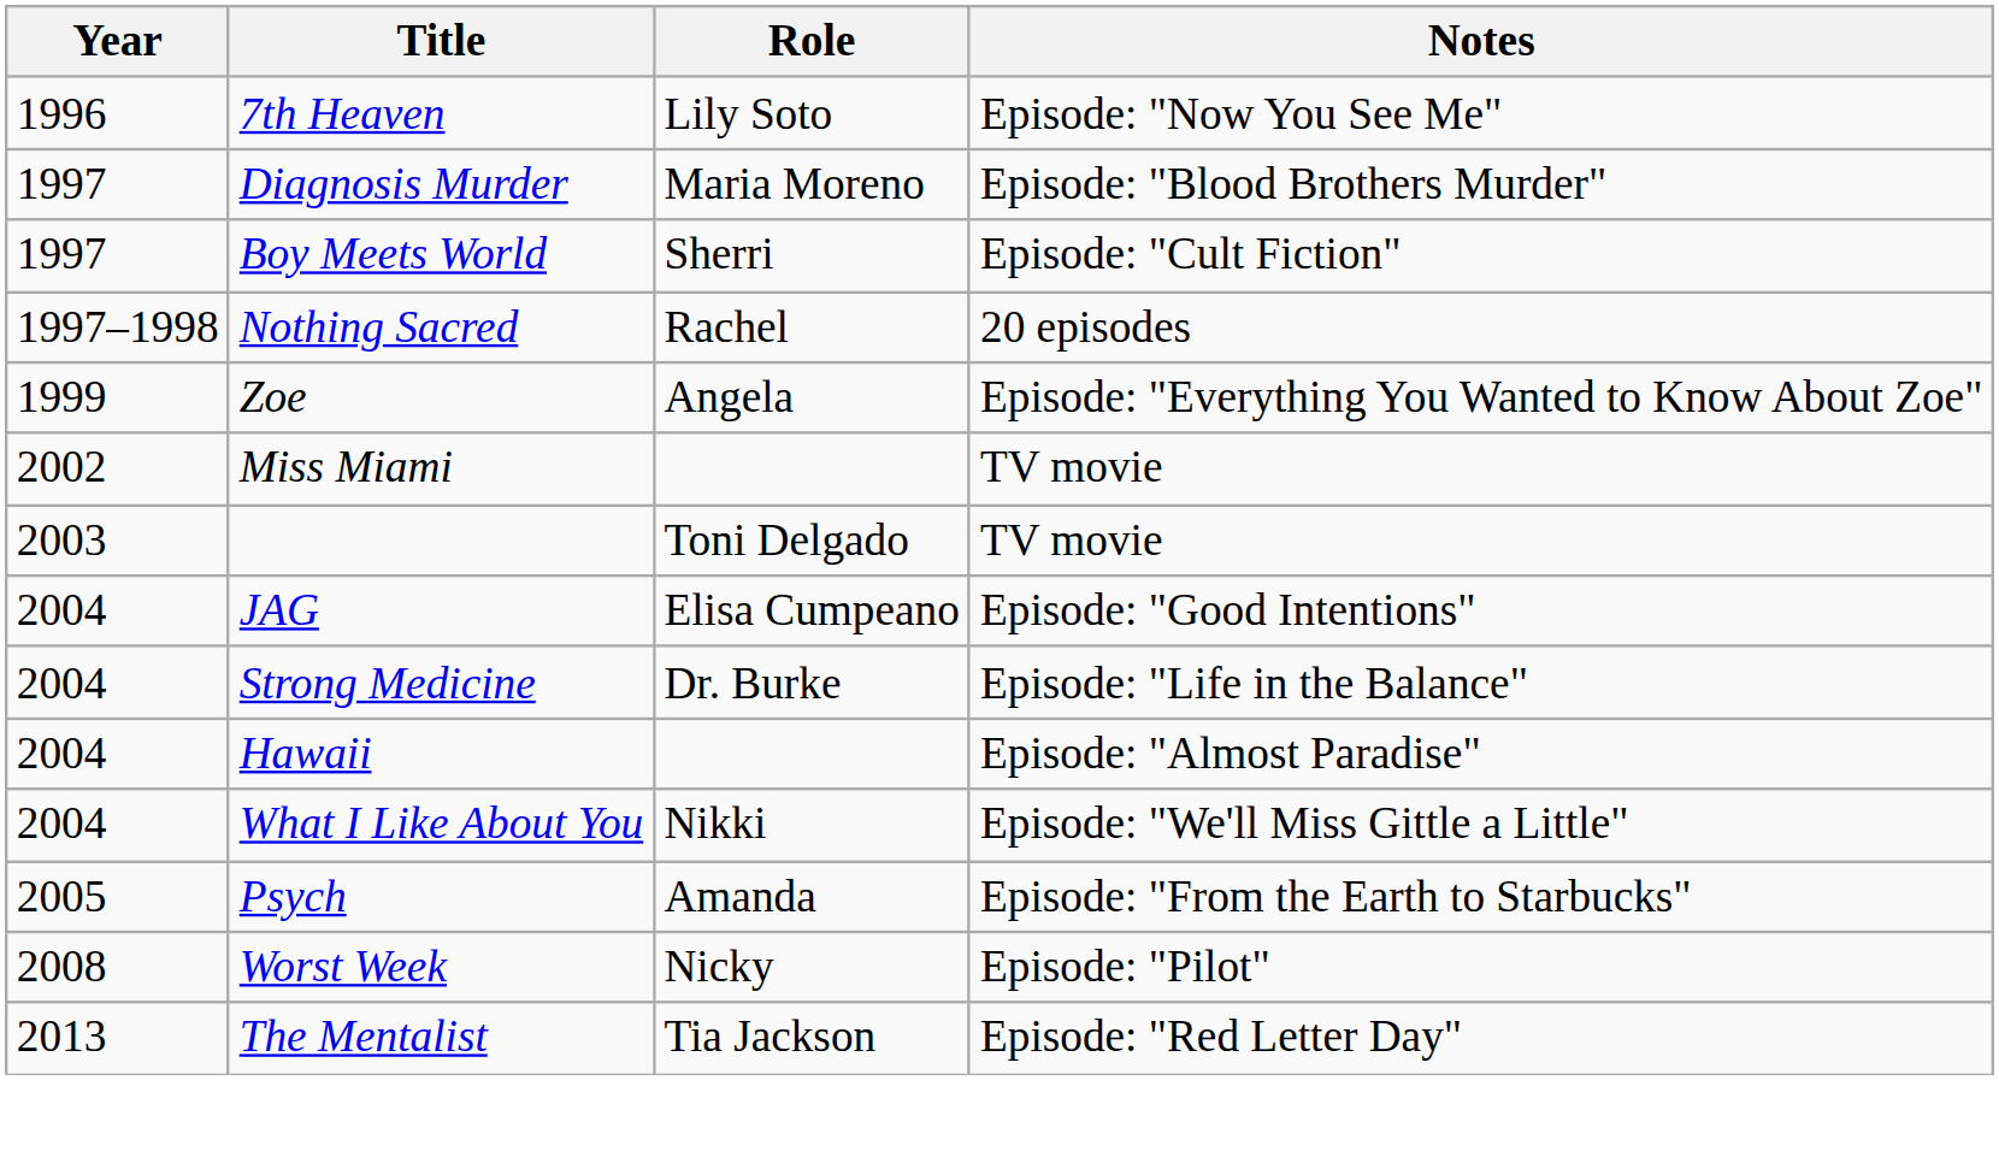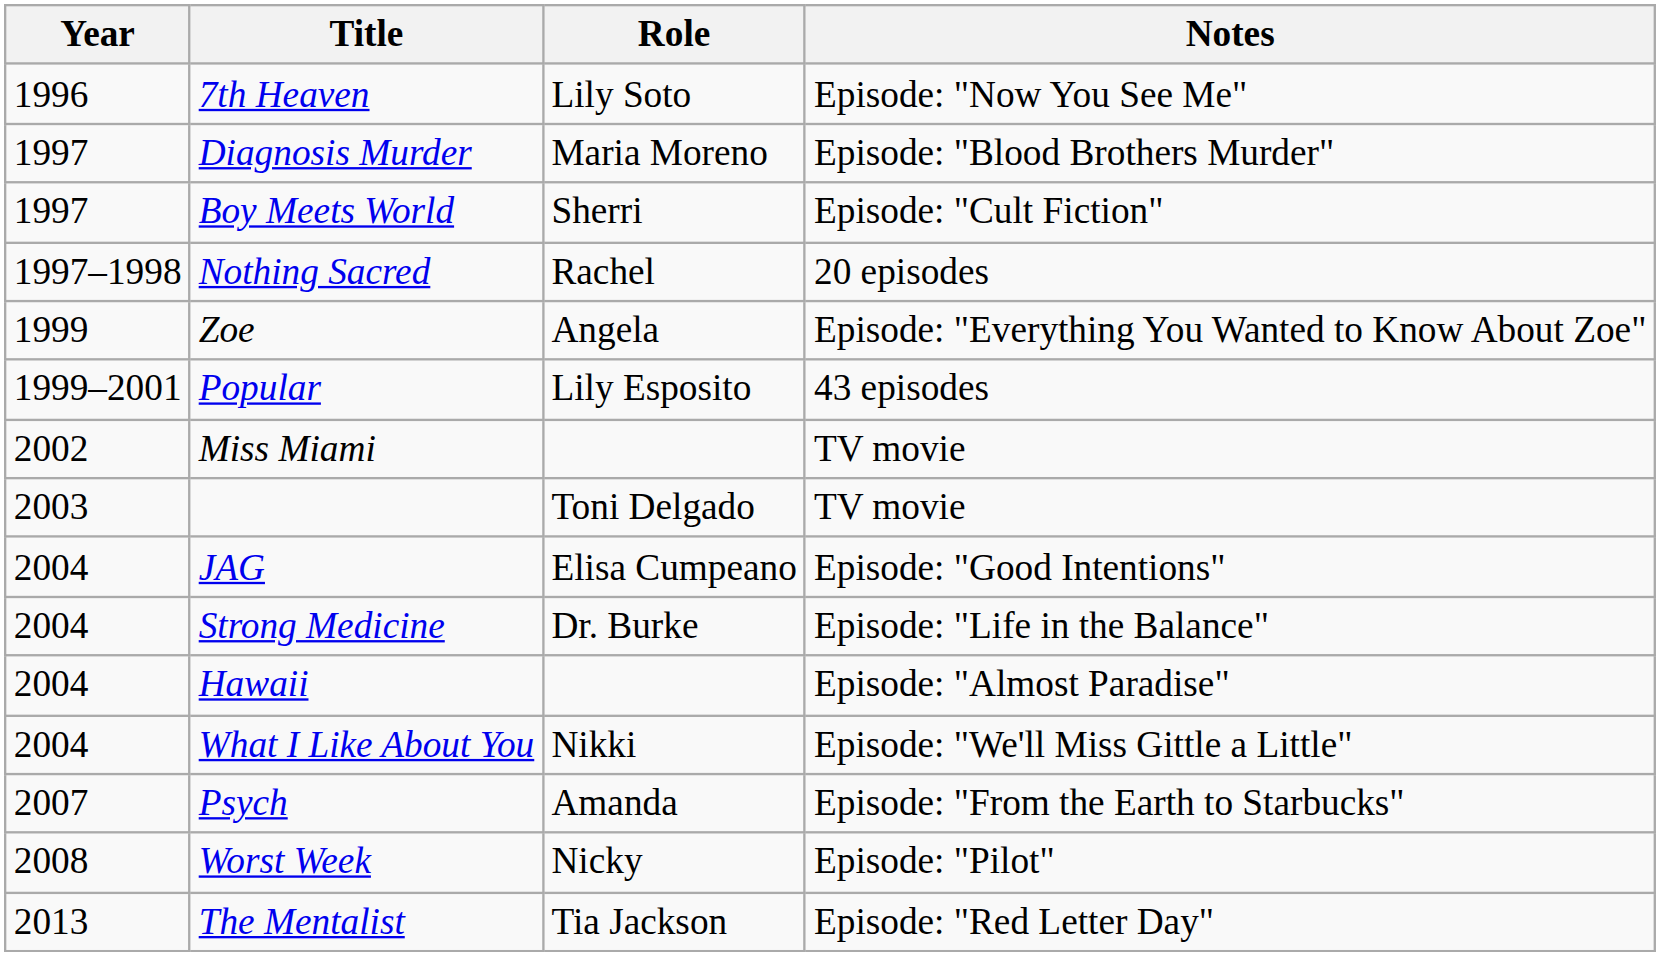+ row: 1999–2001 | Popular | Lily Esposito | 43 episodes
Psych | Year: 2005 -> 2007
